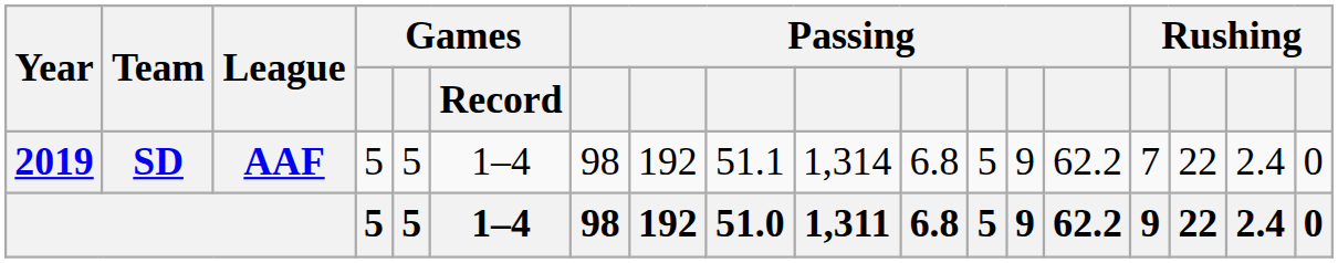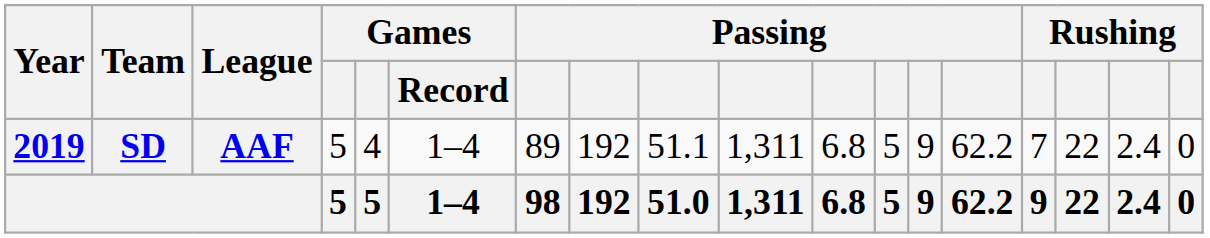SD | column 5: 5 -> 4
SD | column 7: 98 -> 89
SD | column 10: 1,314 -> 1,311
